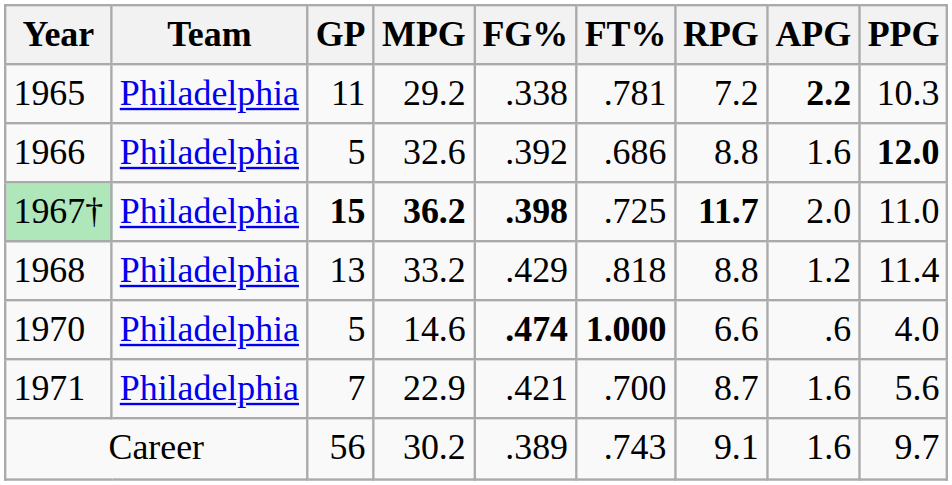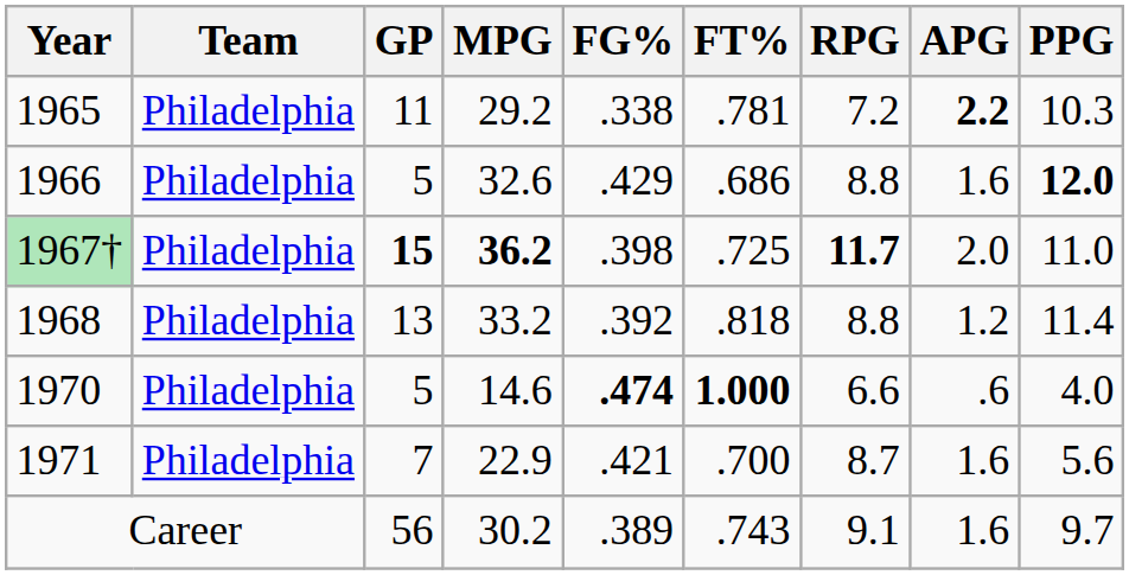1966 | FG%: .392 -> .429
1967† | FG%: bold -> normal
1968 | FG%: .429 -> .392
